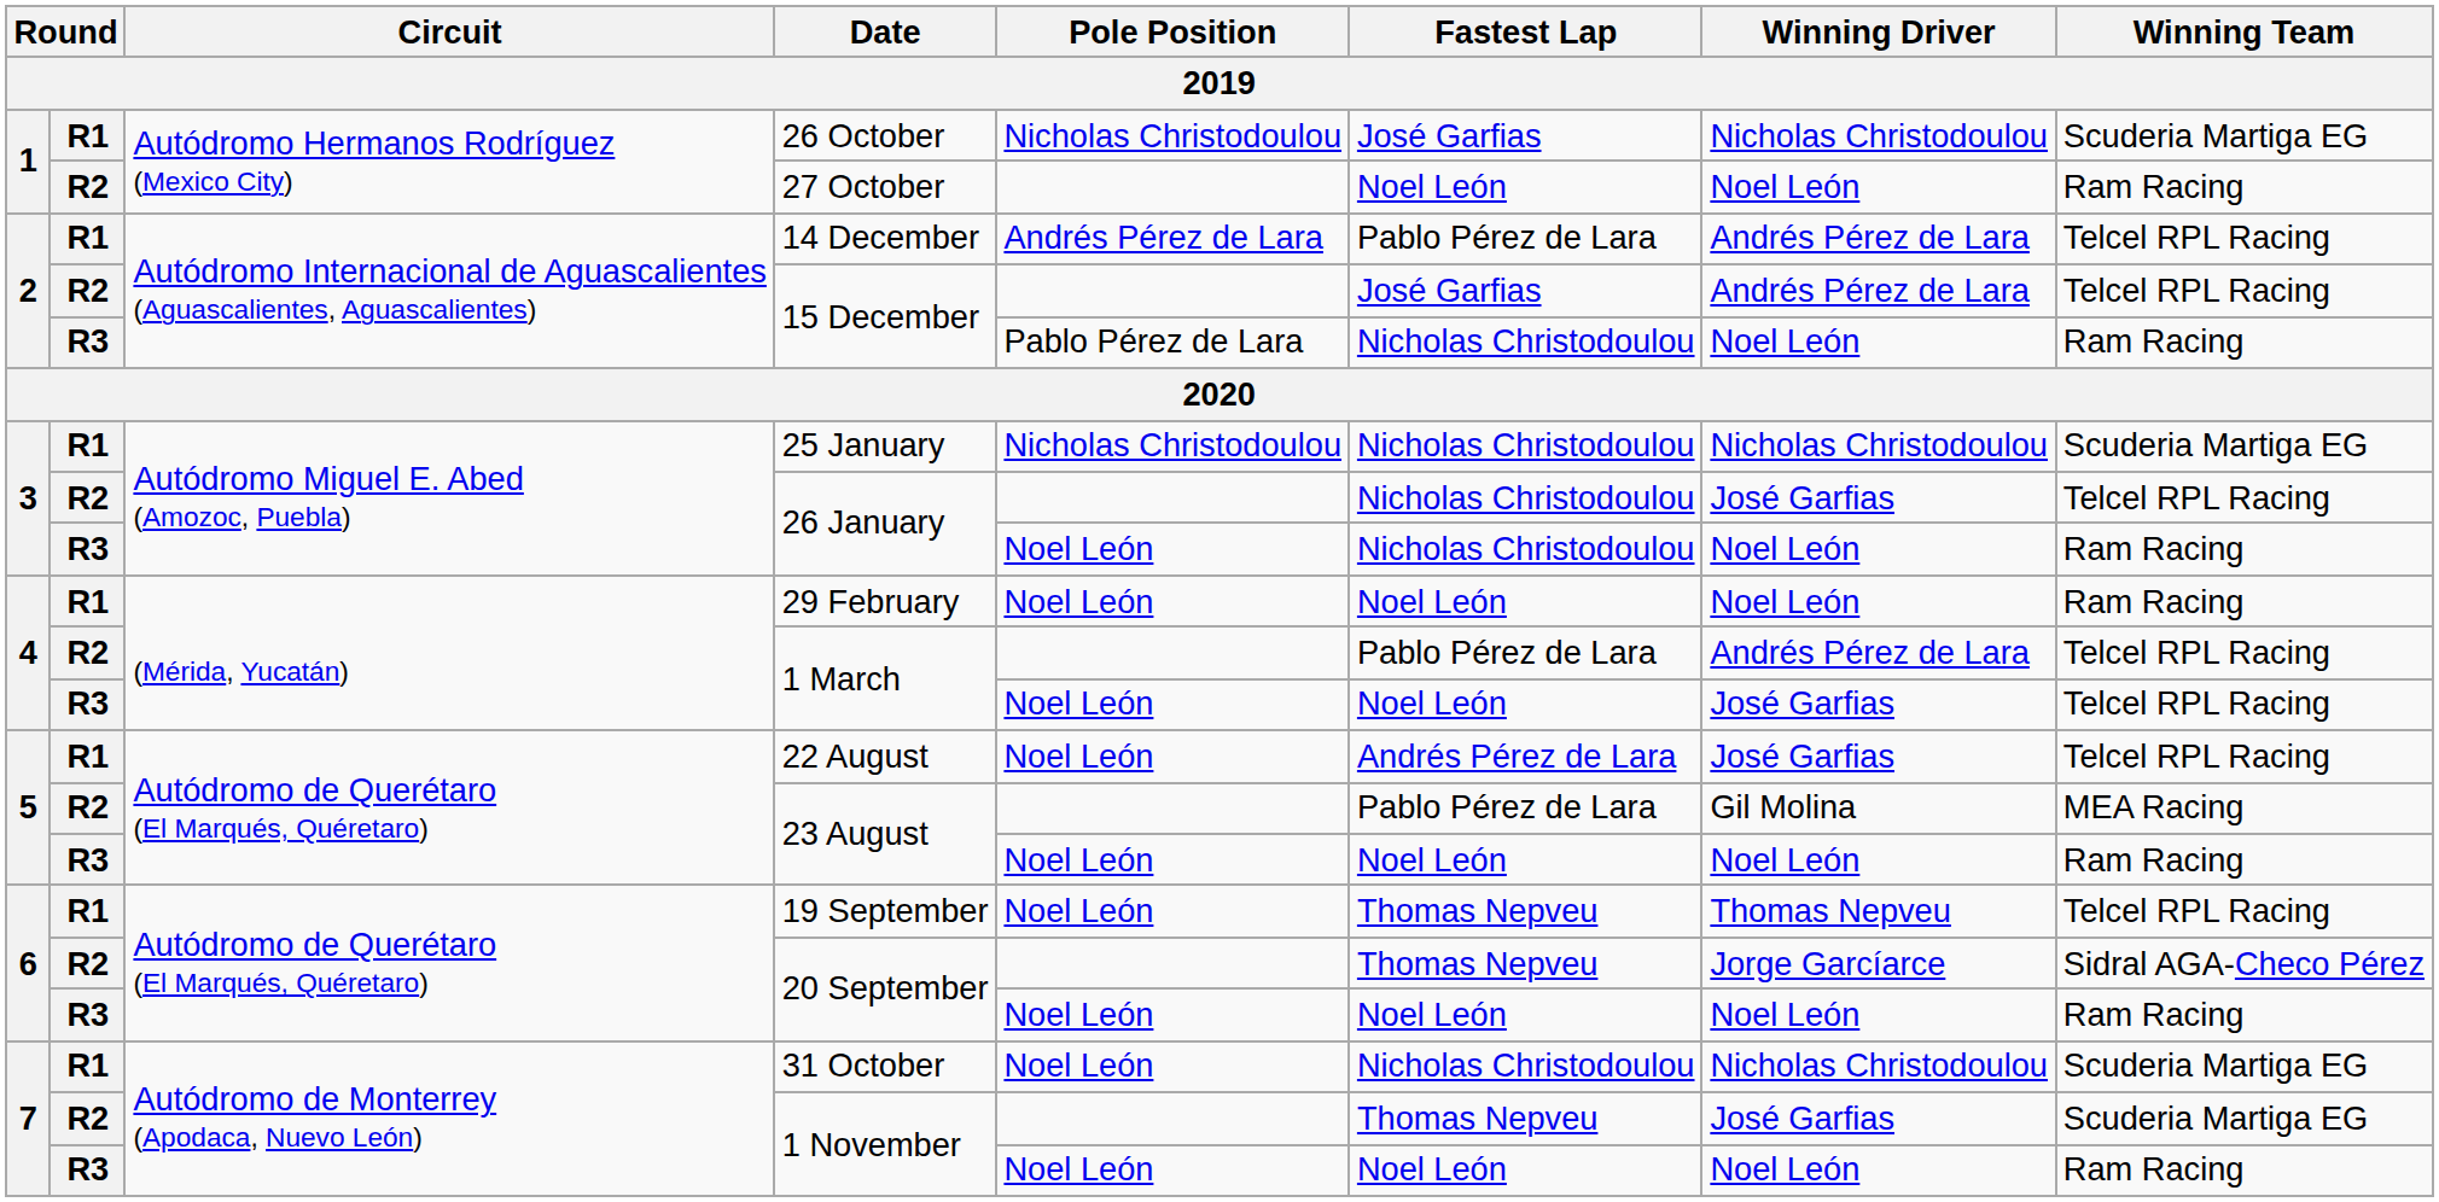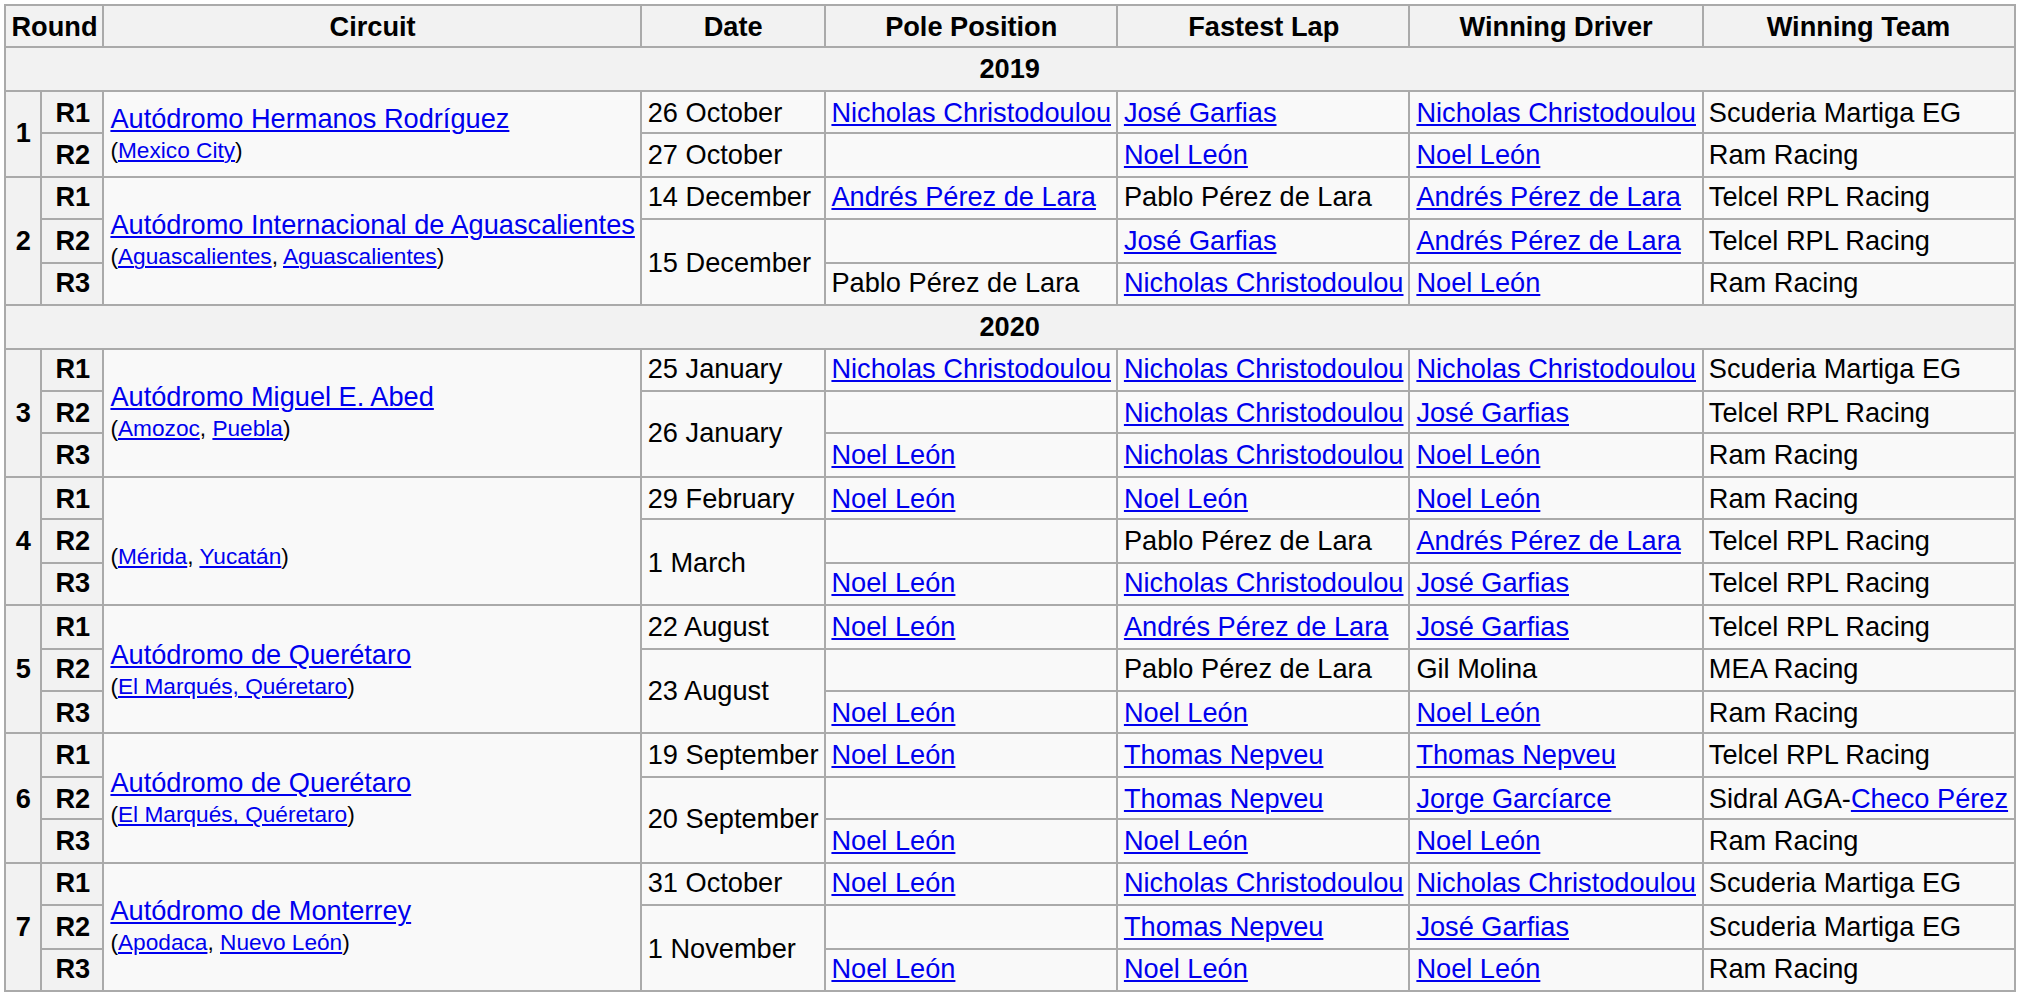R3 / 1 March | Fastest Lap: Noel León -> Nicholas Christodoulou
